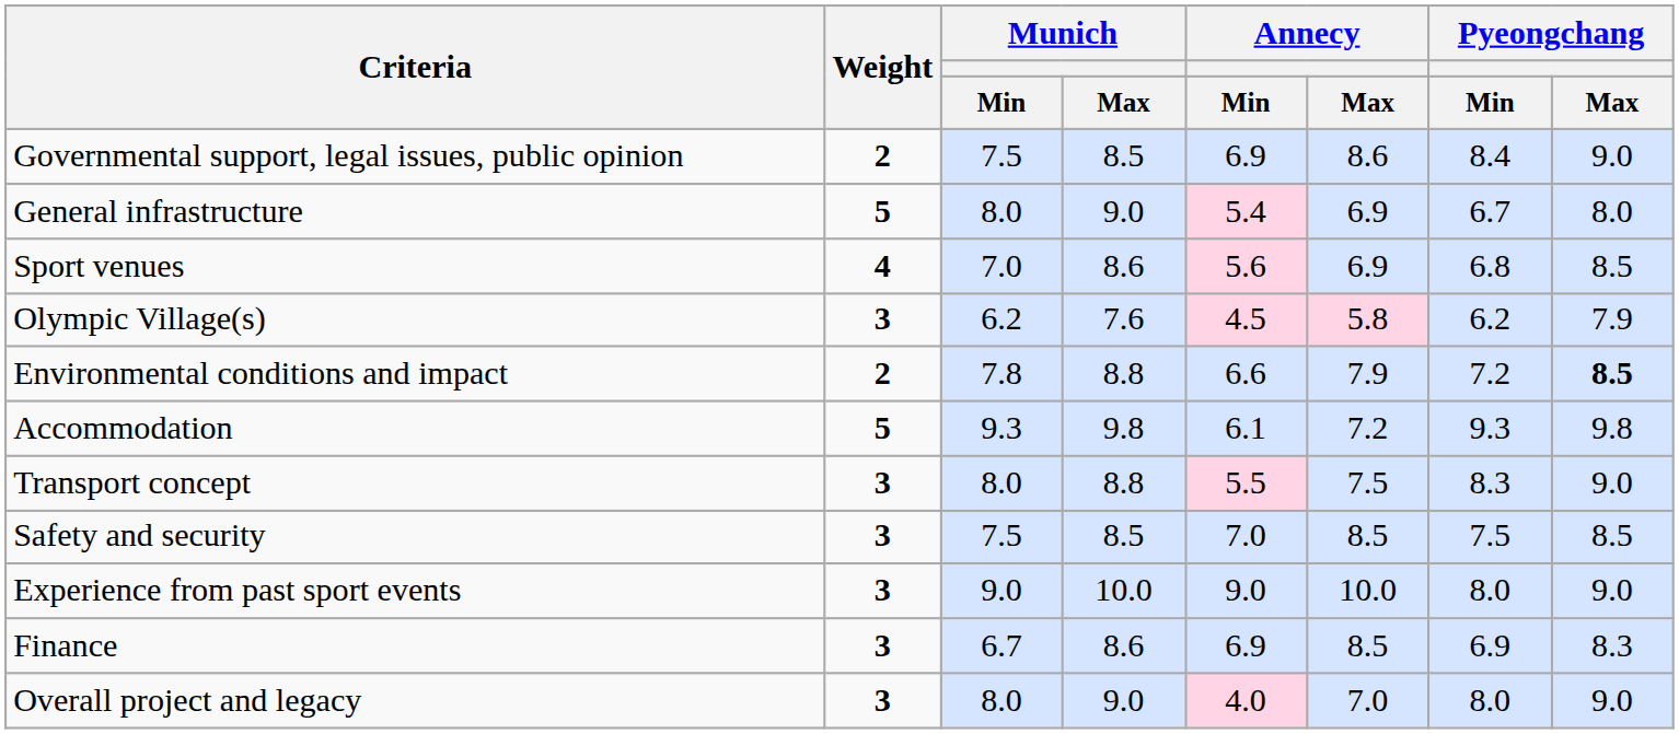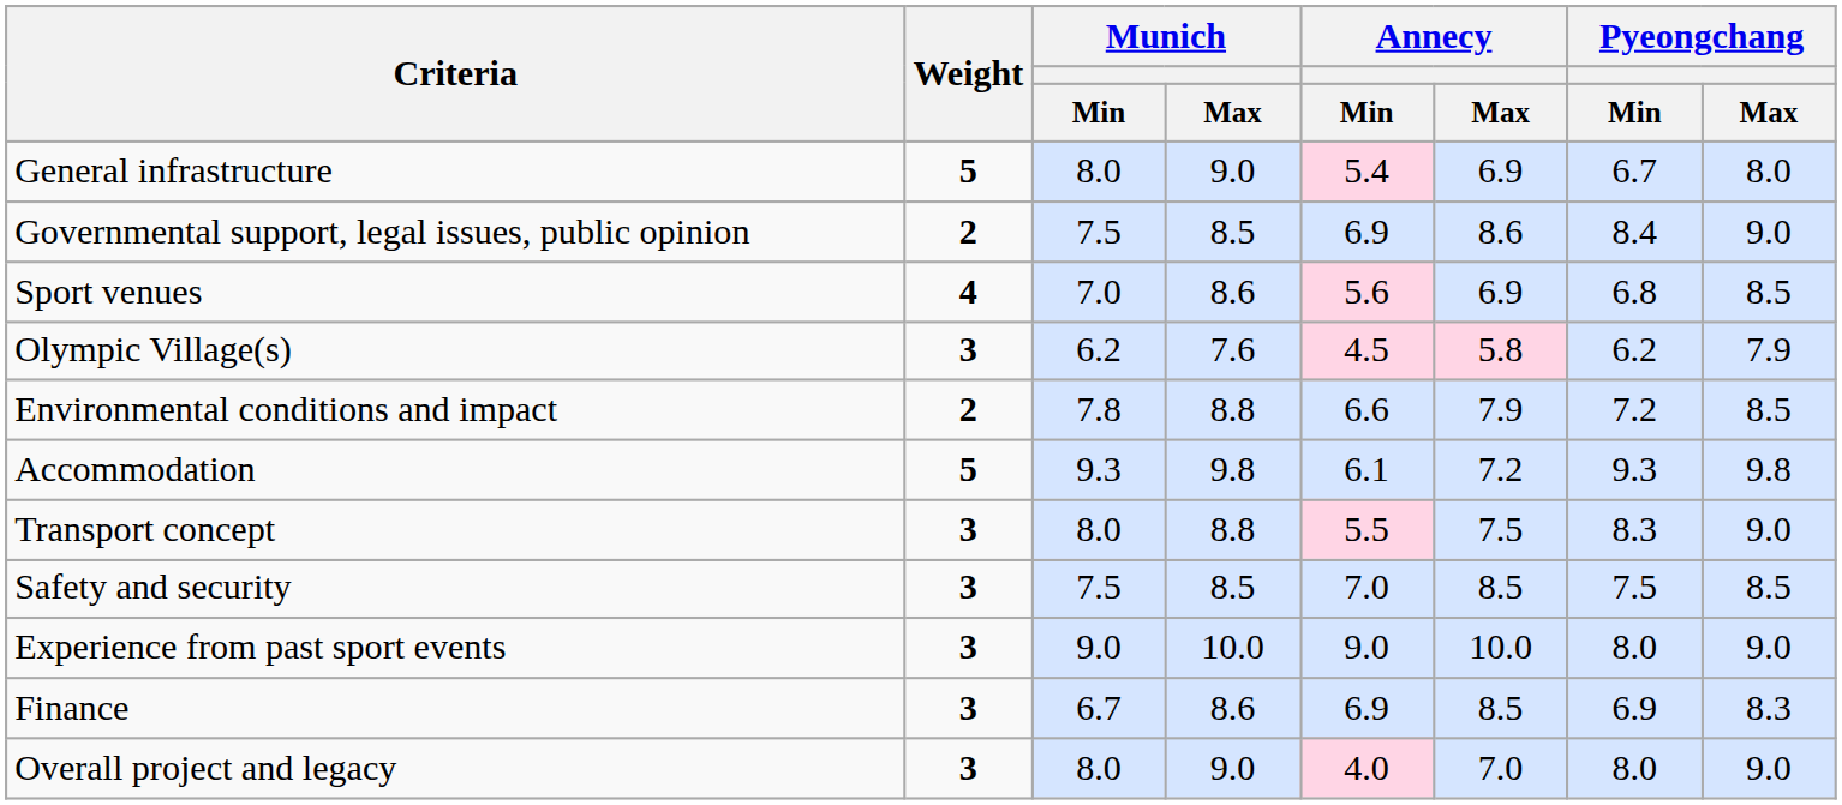rows swapped: Governmental support, legal issues, public opinion <-> General infrastructure
Environmental conditions and impact | Pyeongchang / Max: bold -> normal
